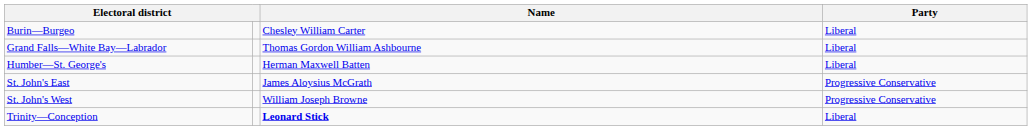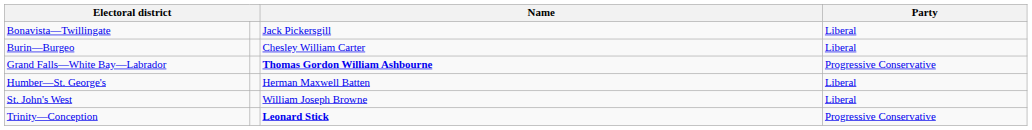+ row: Bonavista—Twillingate | Jack Pickersgill | Liberal
Grand Falls—White Bay—Labrador | Name: normal -> bold
Grand Falls—White Bay—Labrador | Party: Liberal -> Progressive Conservative
- row: St. John's East | James Aloysius McGrath | Progressive Conservative
St. John's West | Party: Progressive Conservative -> Liberal
Trinity—Conception | Party: Liberal -> Progressive Conservative
